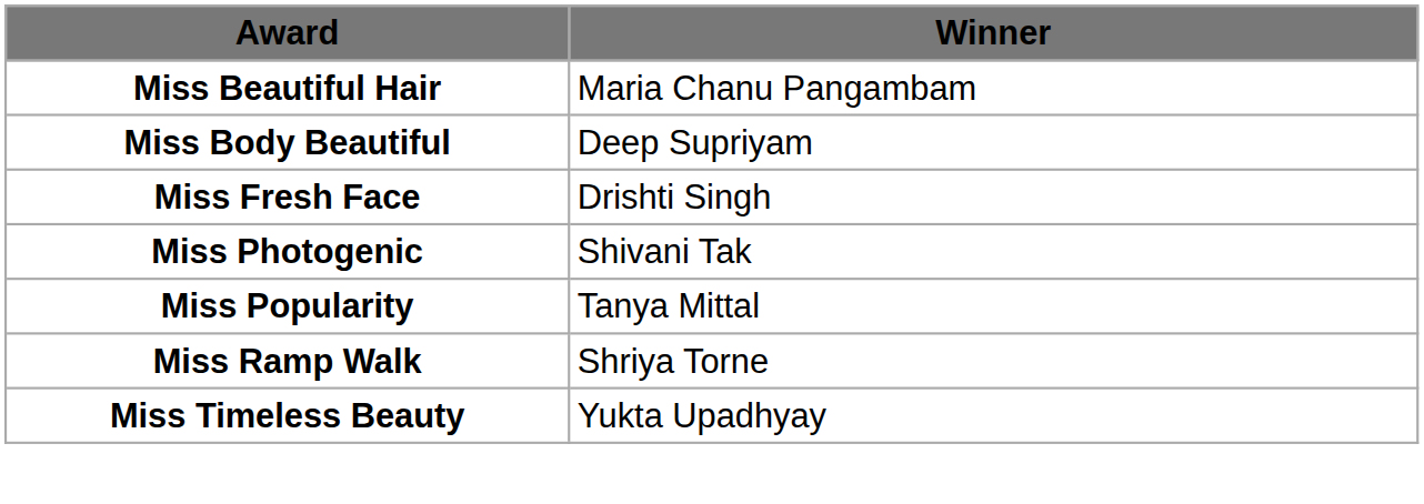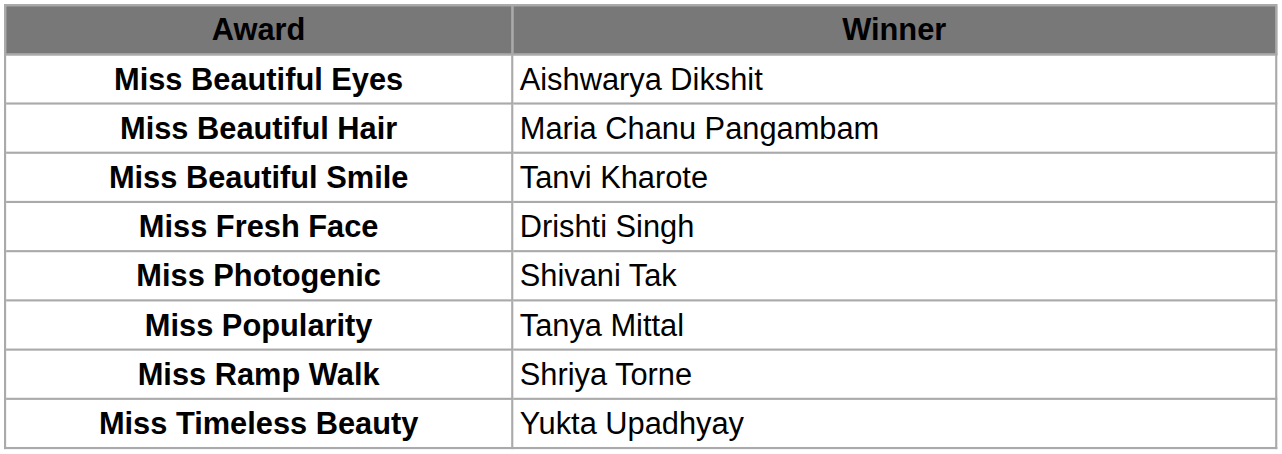+ row: Miss Beautiful Eyes | Aishwarya Dikshit
+ row: Miss Beautiful Smile | Tanvi Kharote
- row: Miss Body Beautiful | Deep Supriyam
